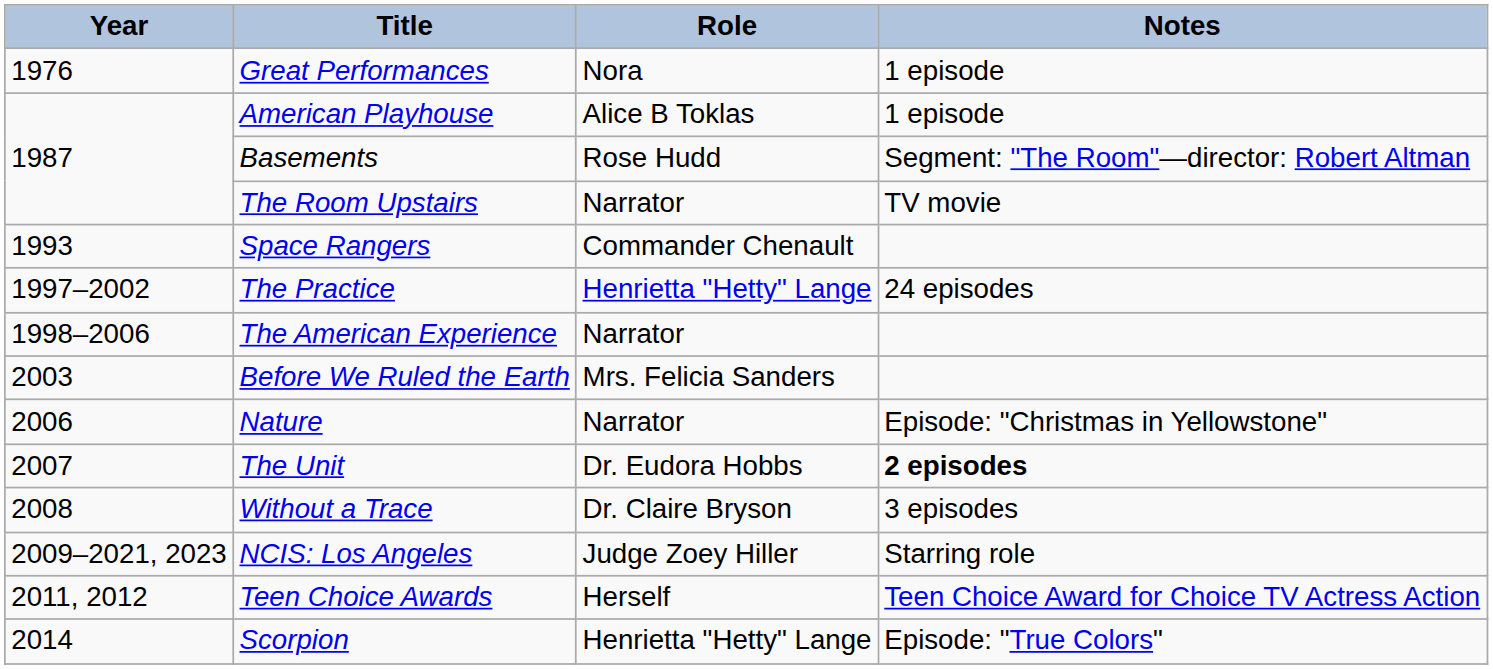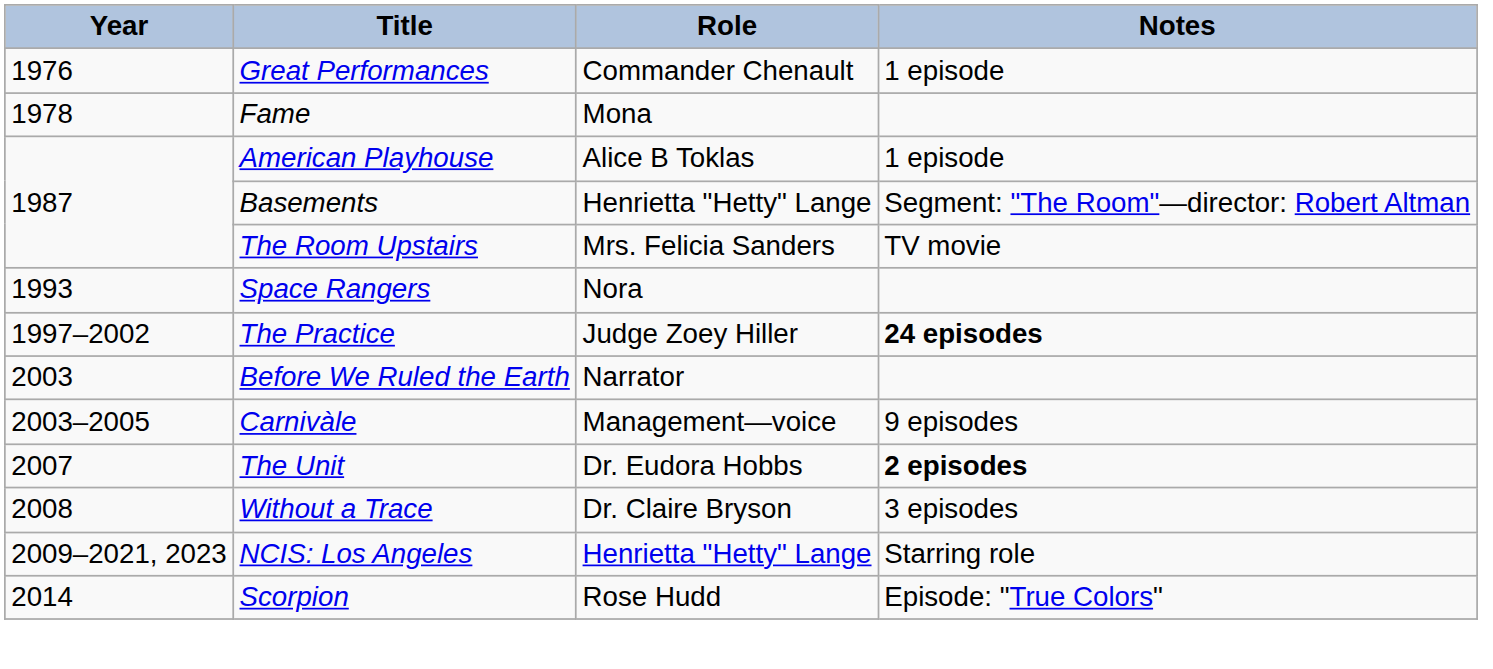Great Performances | Role: Nora -> Commander Chenault
+ row: 1978 | Fame | Mona
Basements | Role: Rose Hudd -> Henrietta "Hetty" Lange
The Room Upstairs | Role: Narrator -> Mrs. Felicia Sanders
Space Rangers | Role: Commander Chenault -> Nora
The Practice | Role: Henrietta "Hetty" Lange -> Judge Zoey Hiller
The Practice | Notes: normal -> bold
- row: 1998–2006 | The American Experience | Narrator
Before We Ruled the Earth | Role: Mrs. Felicia Sanders -> Narrator
+ row: 2003–2005 | Carnivàle | Management—voice | 9 episodes
- row: 2006 | Nature | Narrator | Episode: "Christmas in Yellowstone"
NCIS: Los Angeles | Role: Judge Zoey Hiller -> Henrietta "Hetty" Lange
- row: 2011, 2012 | Teen Choice Awards | Herself | Teen Choice Award for Choice TV Actress Action
Scorpion | Role: Henrietta "Hetty" Lange -> Rose Hudd
